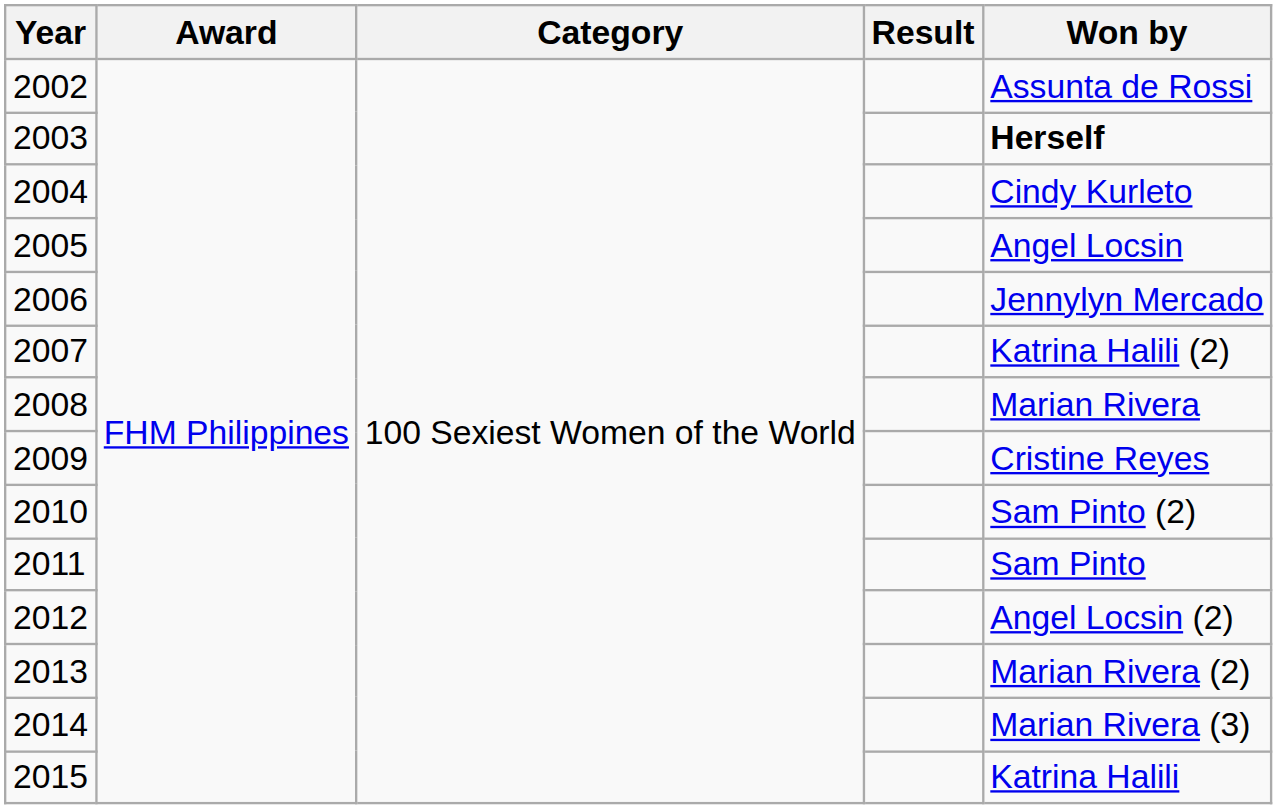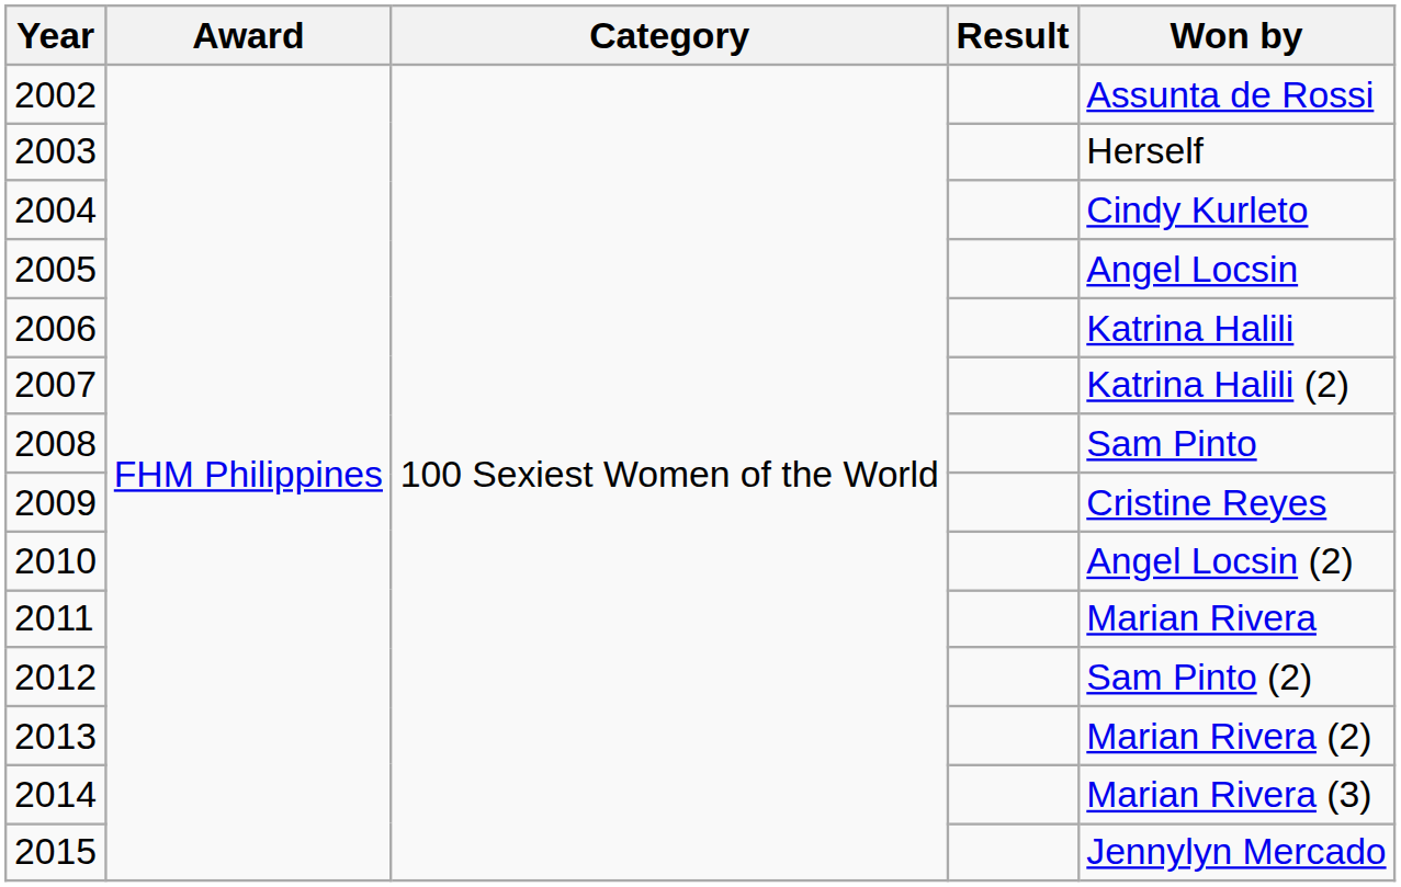2003 | Won by: bold -> normal
2006 | Won by: Jennylyn Mercado -> Katrina Halili
2008 | Won by: Marian Rivera -> Sam Pinto
2010 | Won by: Sam Pinto (2) -> Angel Locsin (2)
2011 | Won by: Sam Pinto -> Marian Rivera
2012 | Won by: Angel Locsin (2) -> Sam Pinto (2)
2015 | Won by: Katrina Halili -> Jennylyn Mercado
